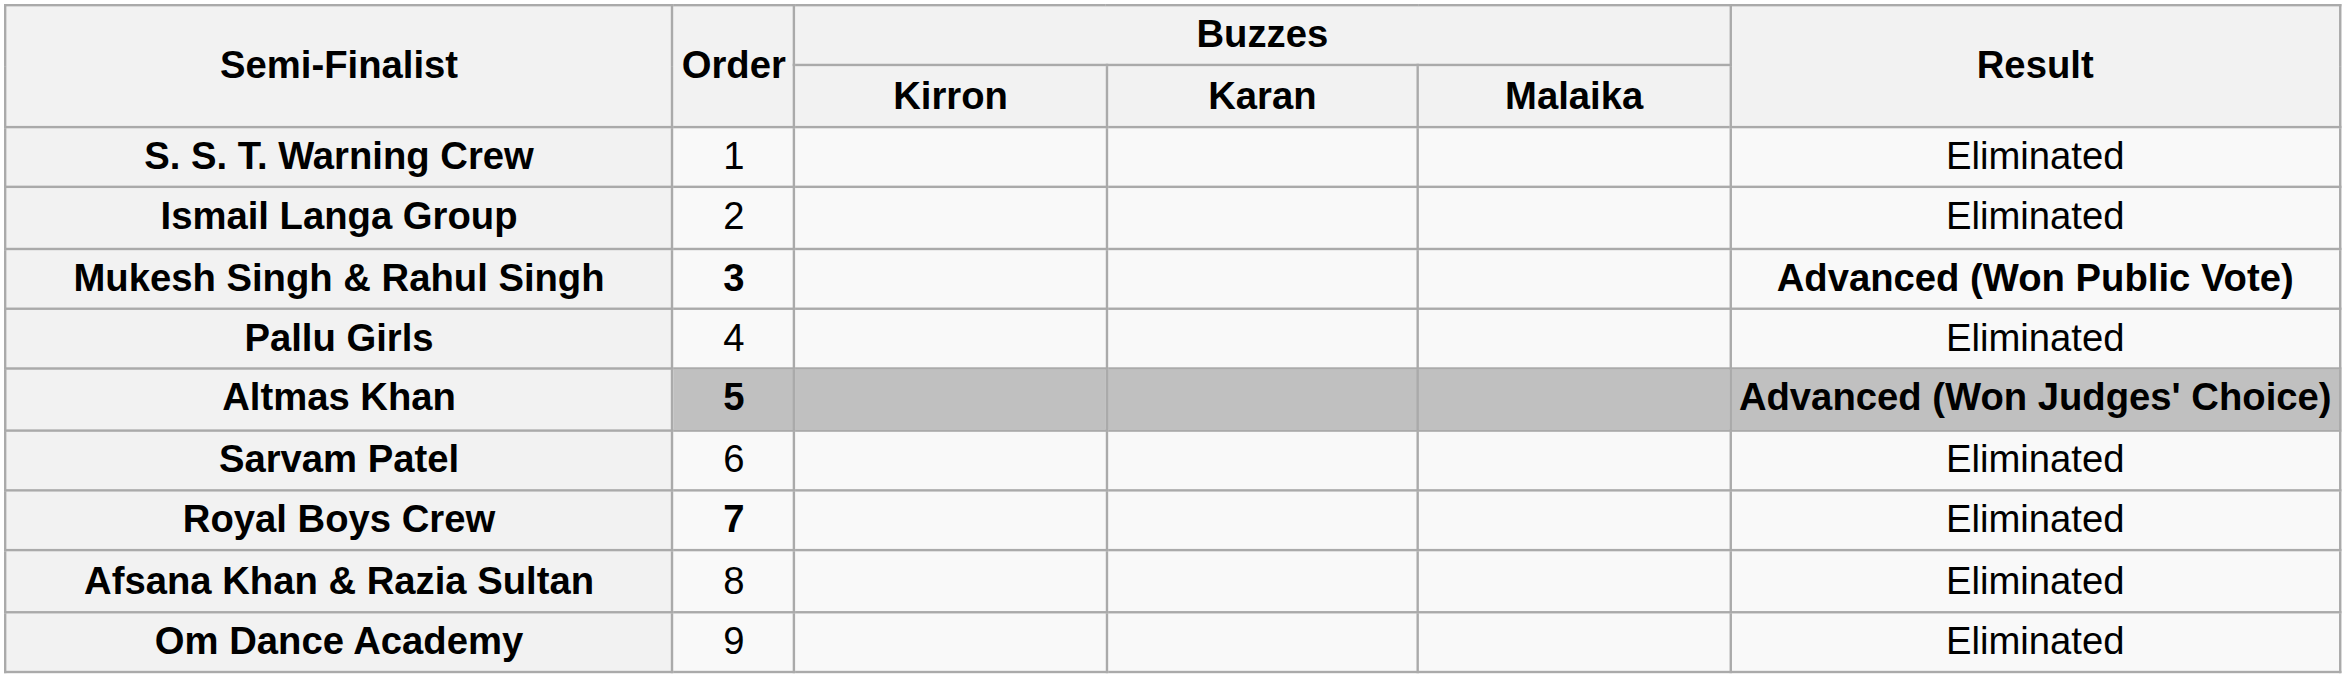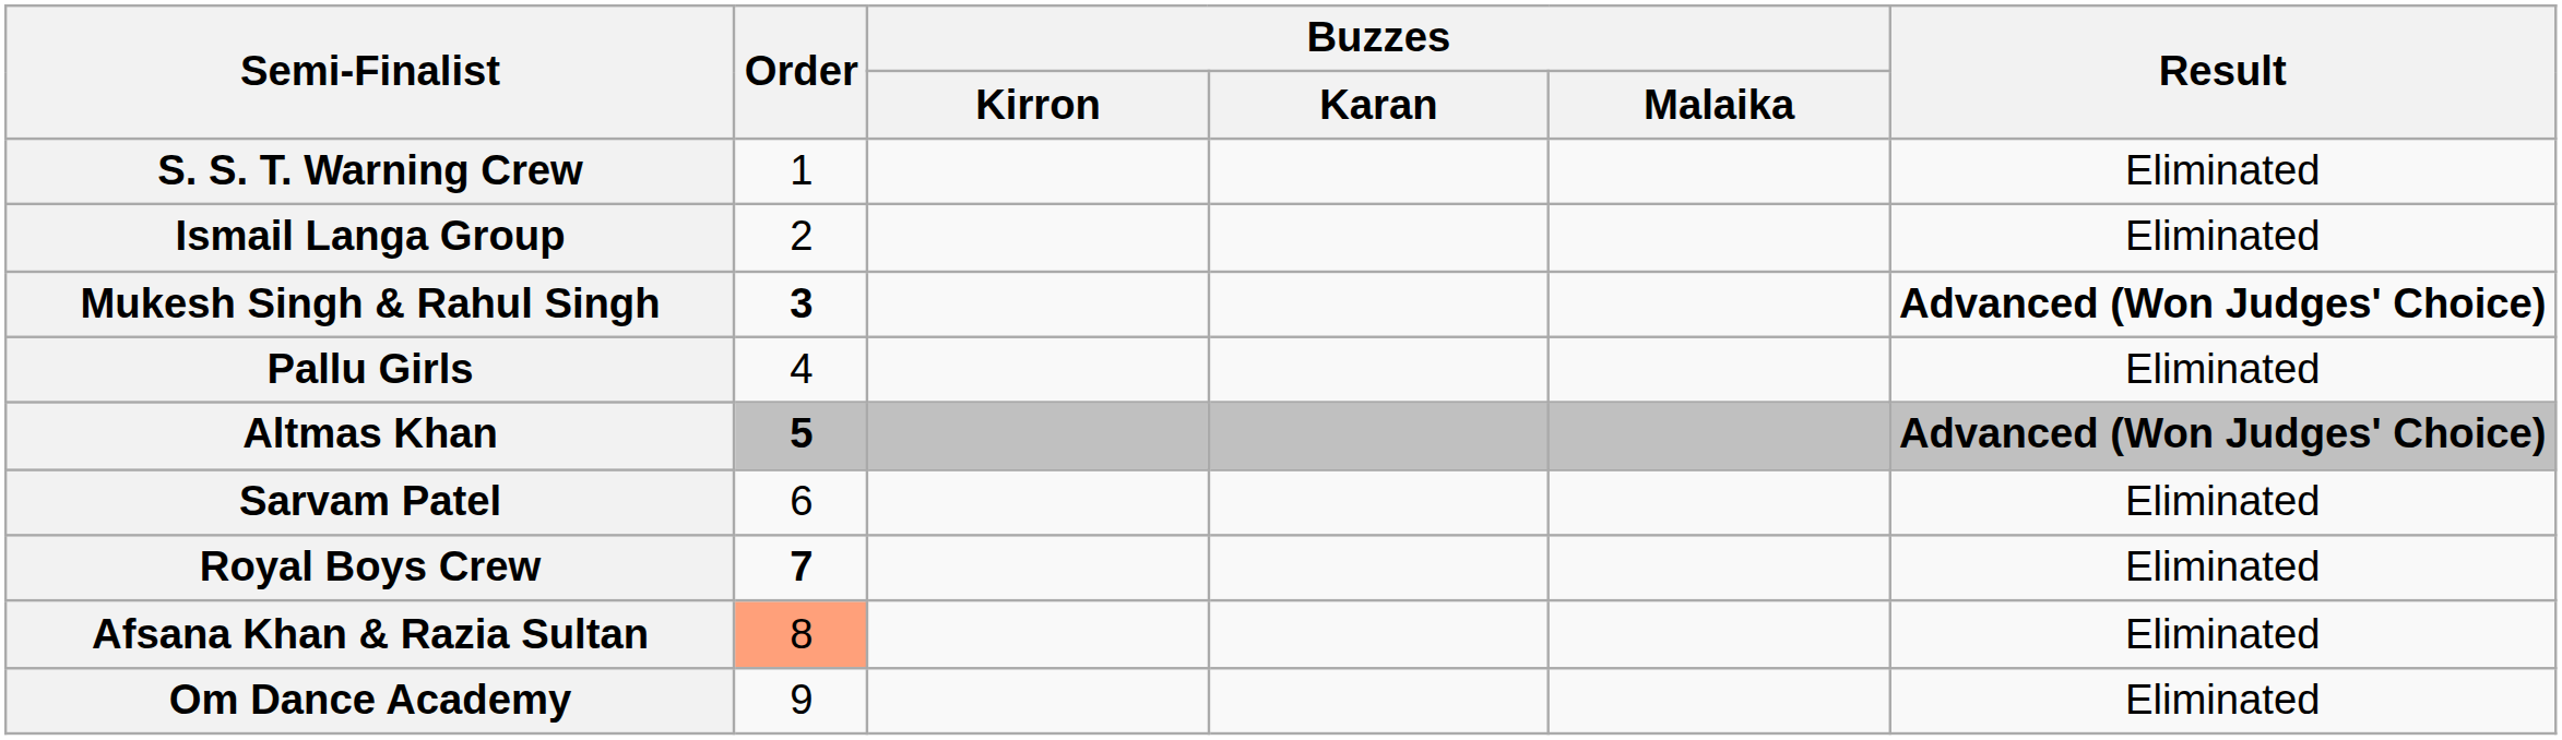Mukesh Singh & Rahul Singh | Result: Advanced (Won Public Vote) -> Advanced (Won Judges' Choice)
Afsana Khan & Razia Sultan | Order: no background -> lightsalmon background
